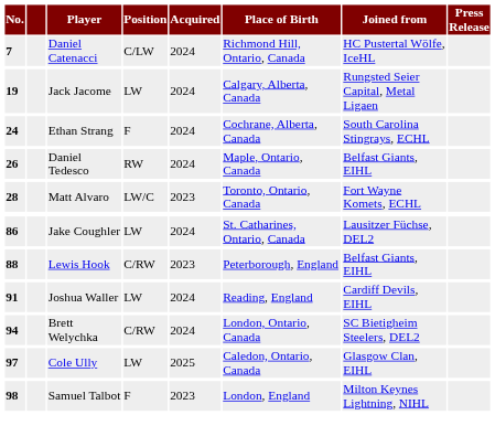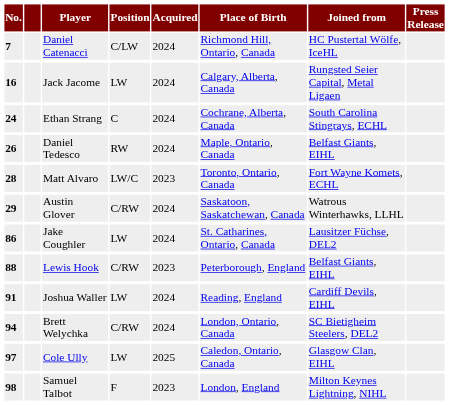Jack Jacome | No.: 19 -> 16
Ethan Strang | Position: F -> C
+ row: 29 | Austin Glover | C/RW | 2024 | Saskatoon, Saskatchewan, Canada | Watrous Winterhawks, LLHL
